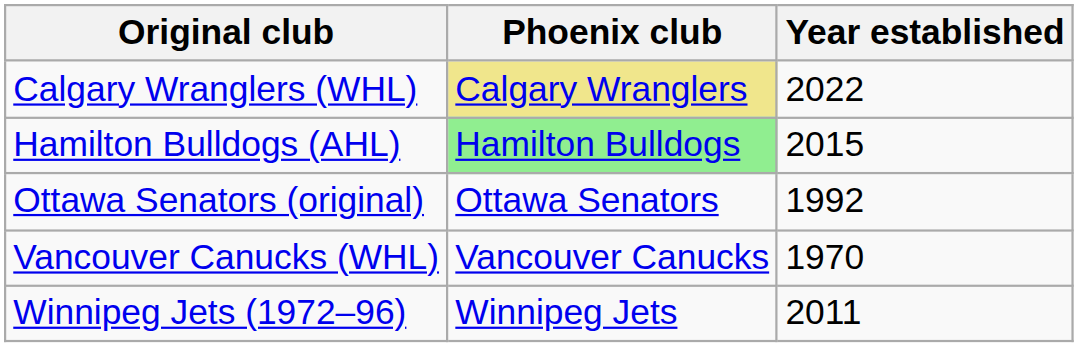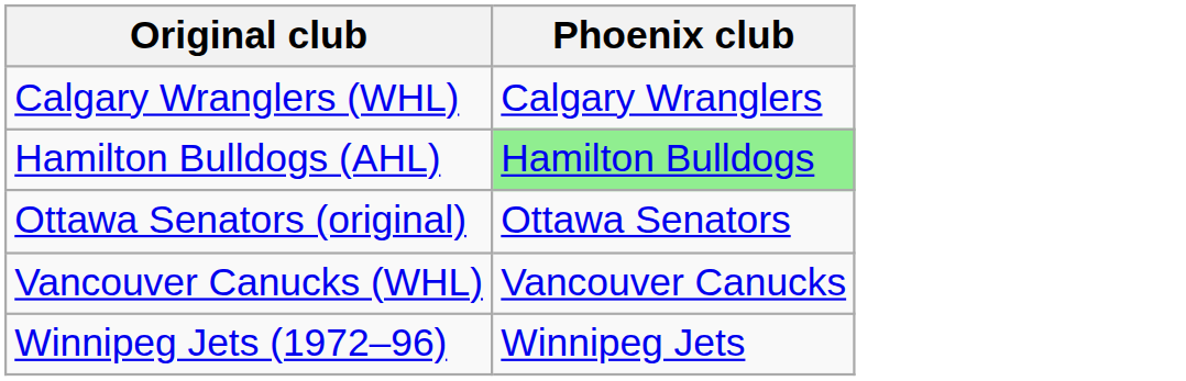- column: Year established | 2022 | 2015 | 1992 | 1970 | 2011
Calgary Wranglers (WHL) | Phoenix club: khaki background -> no background
